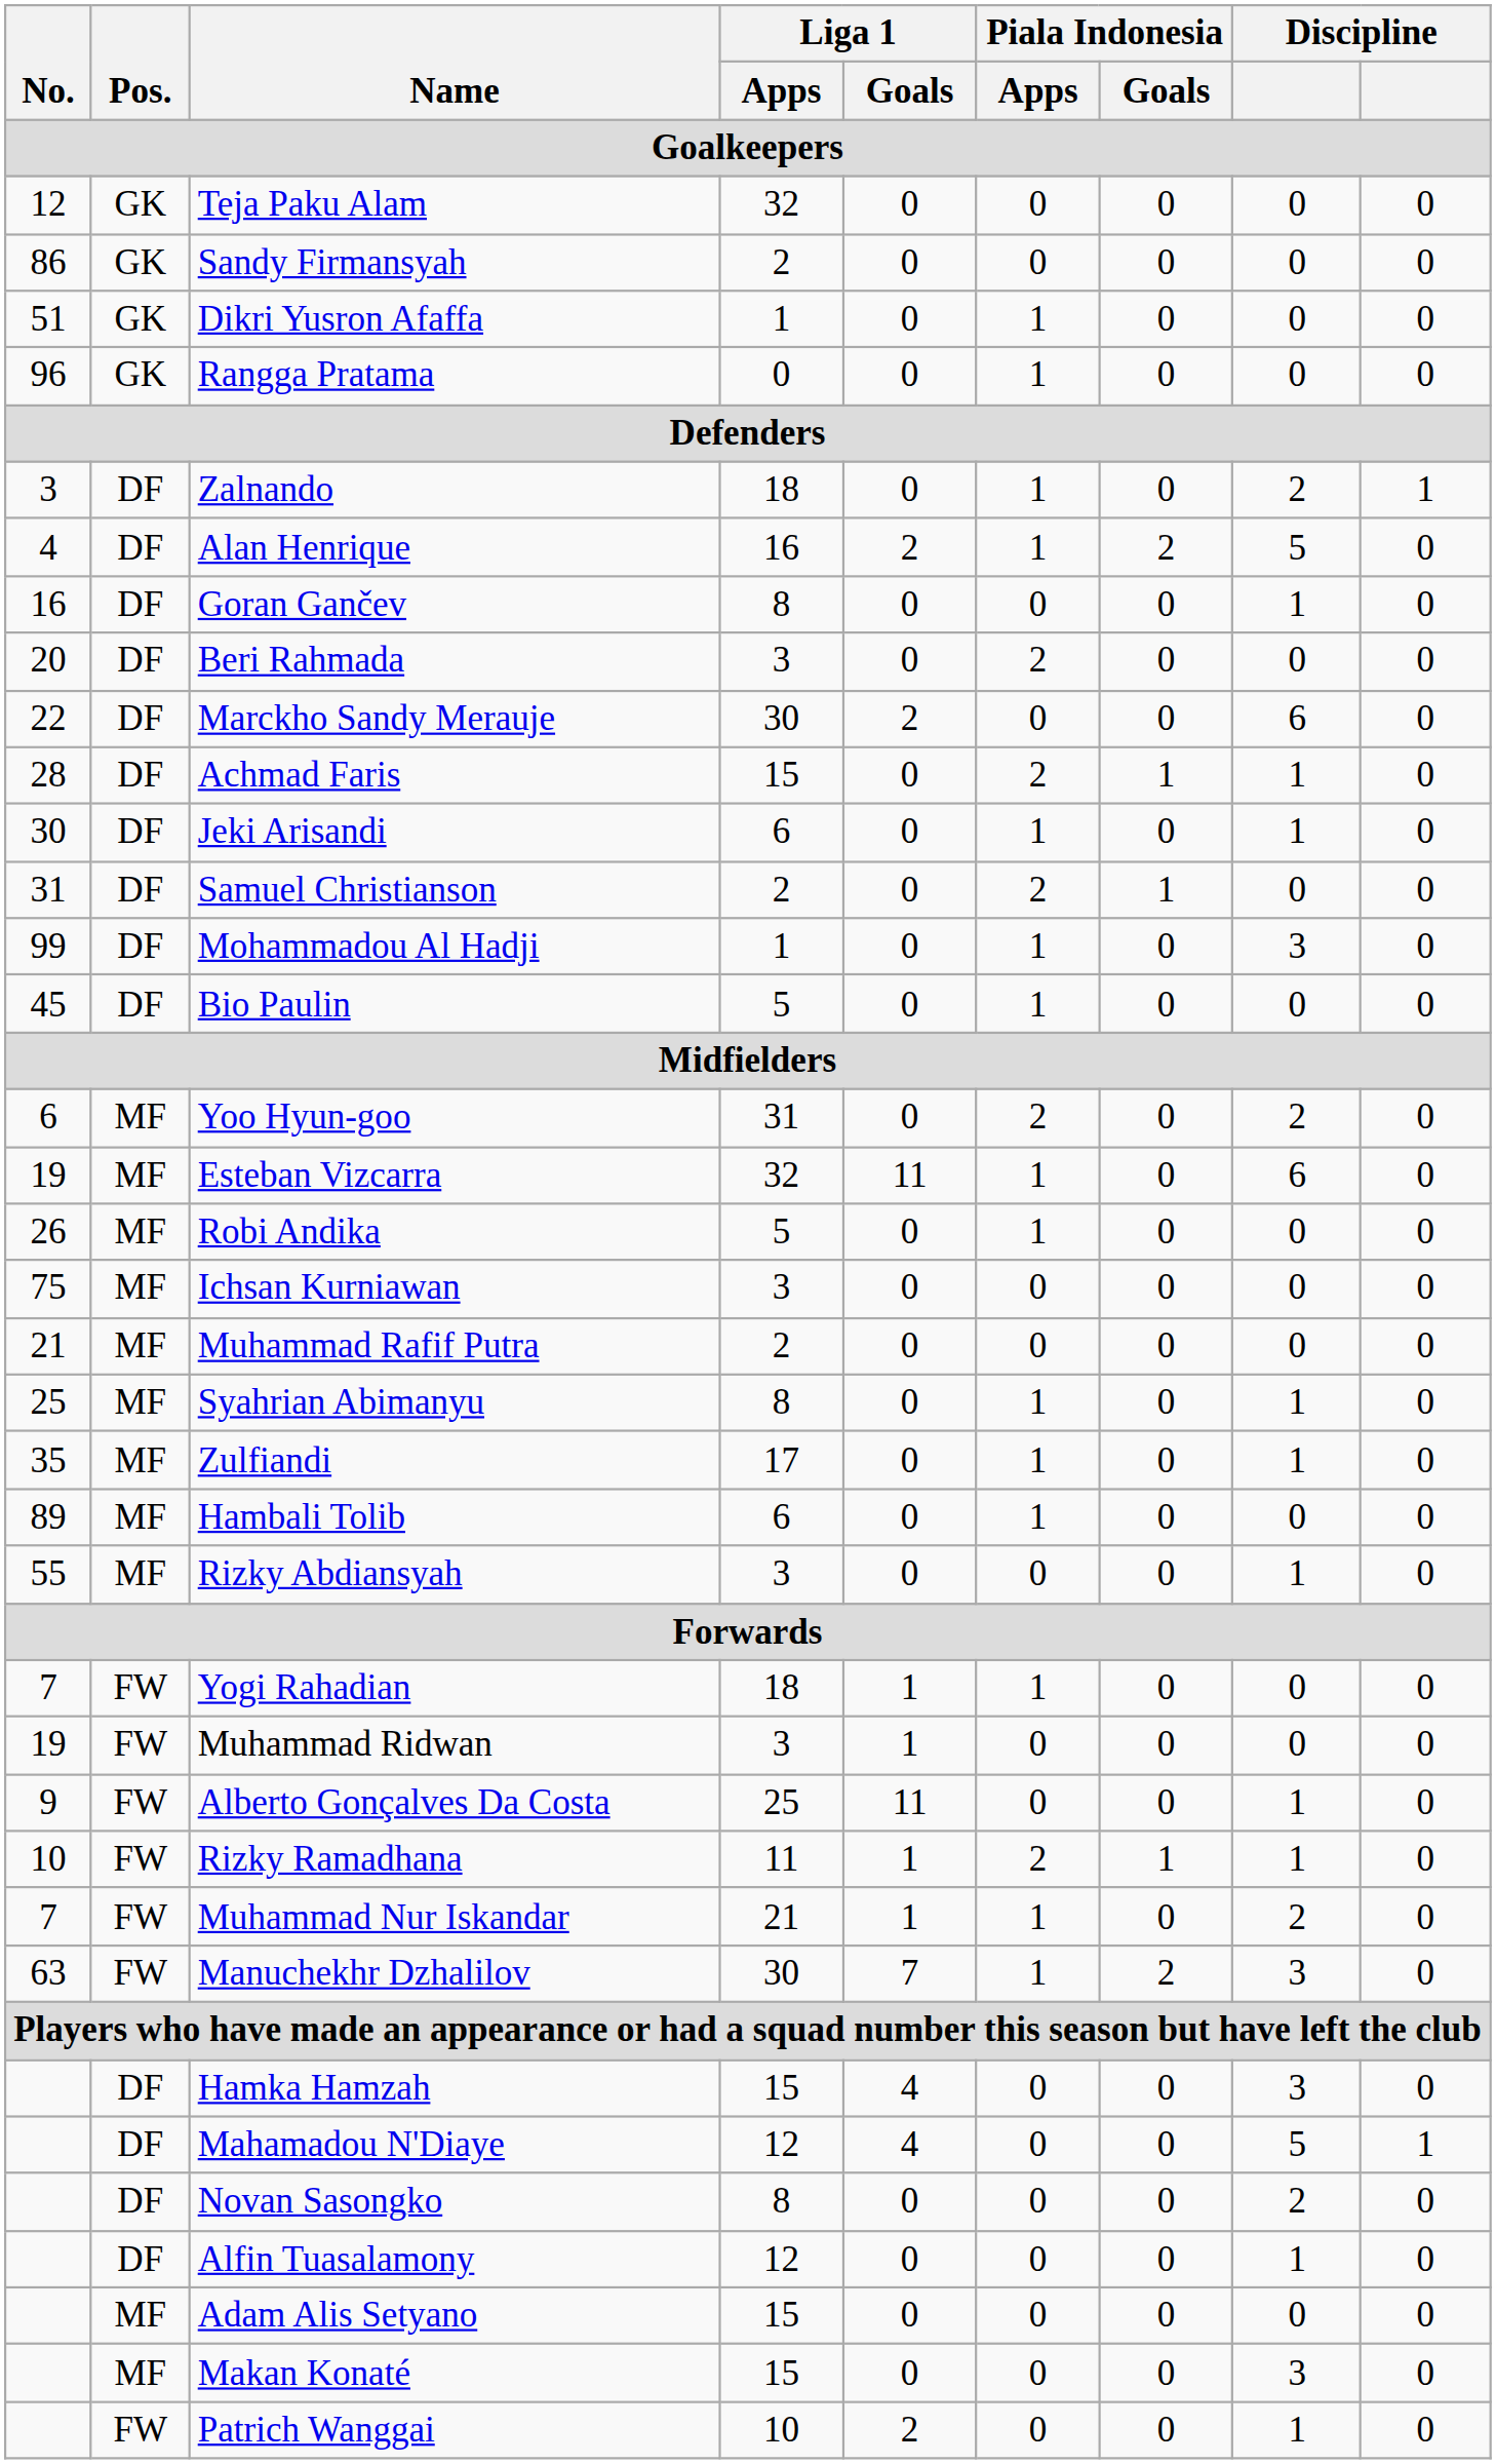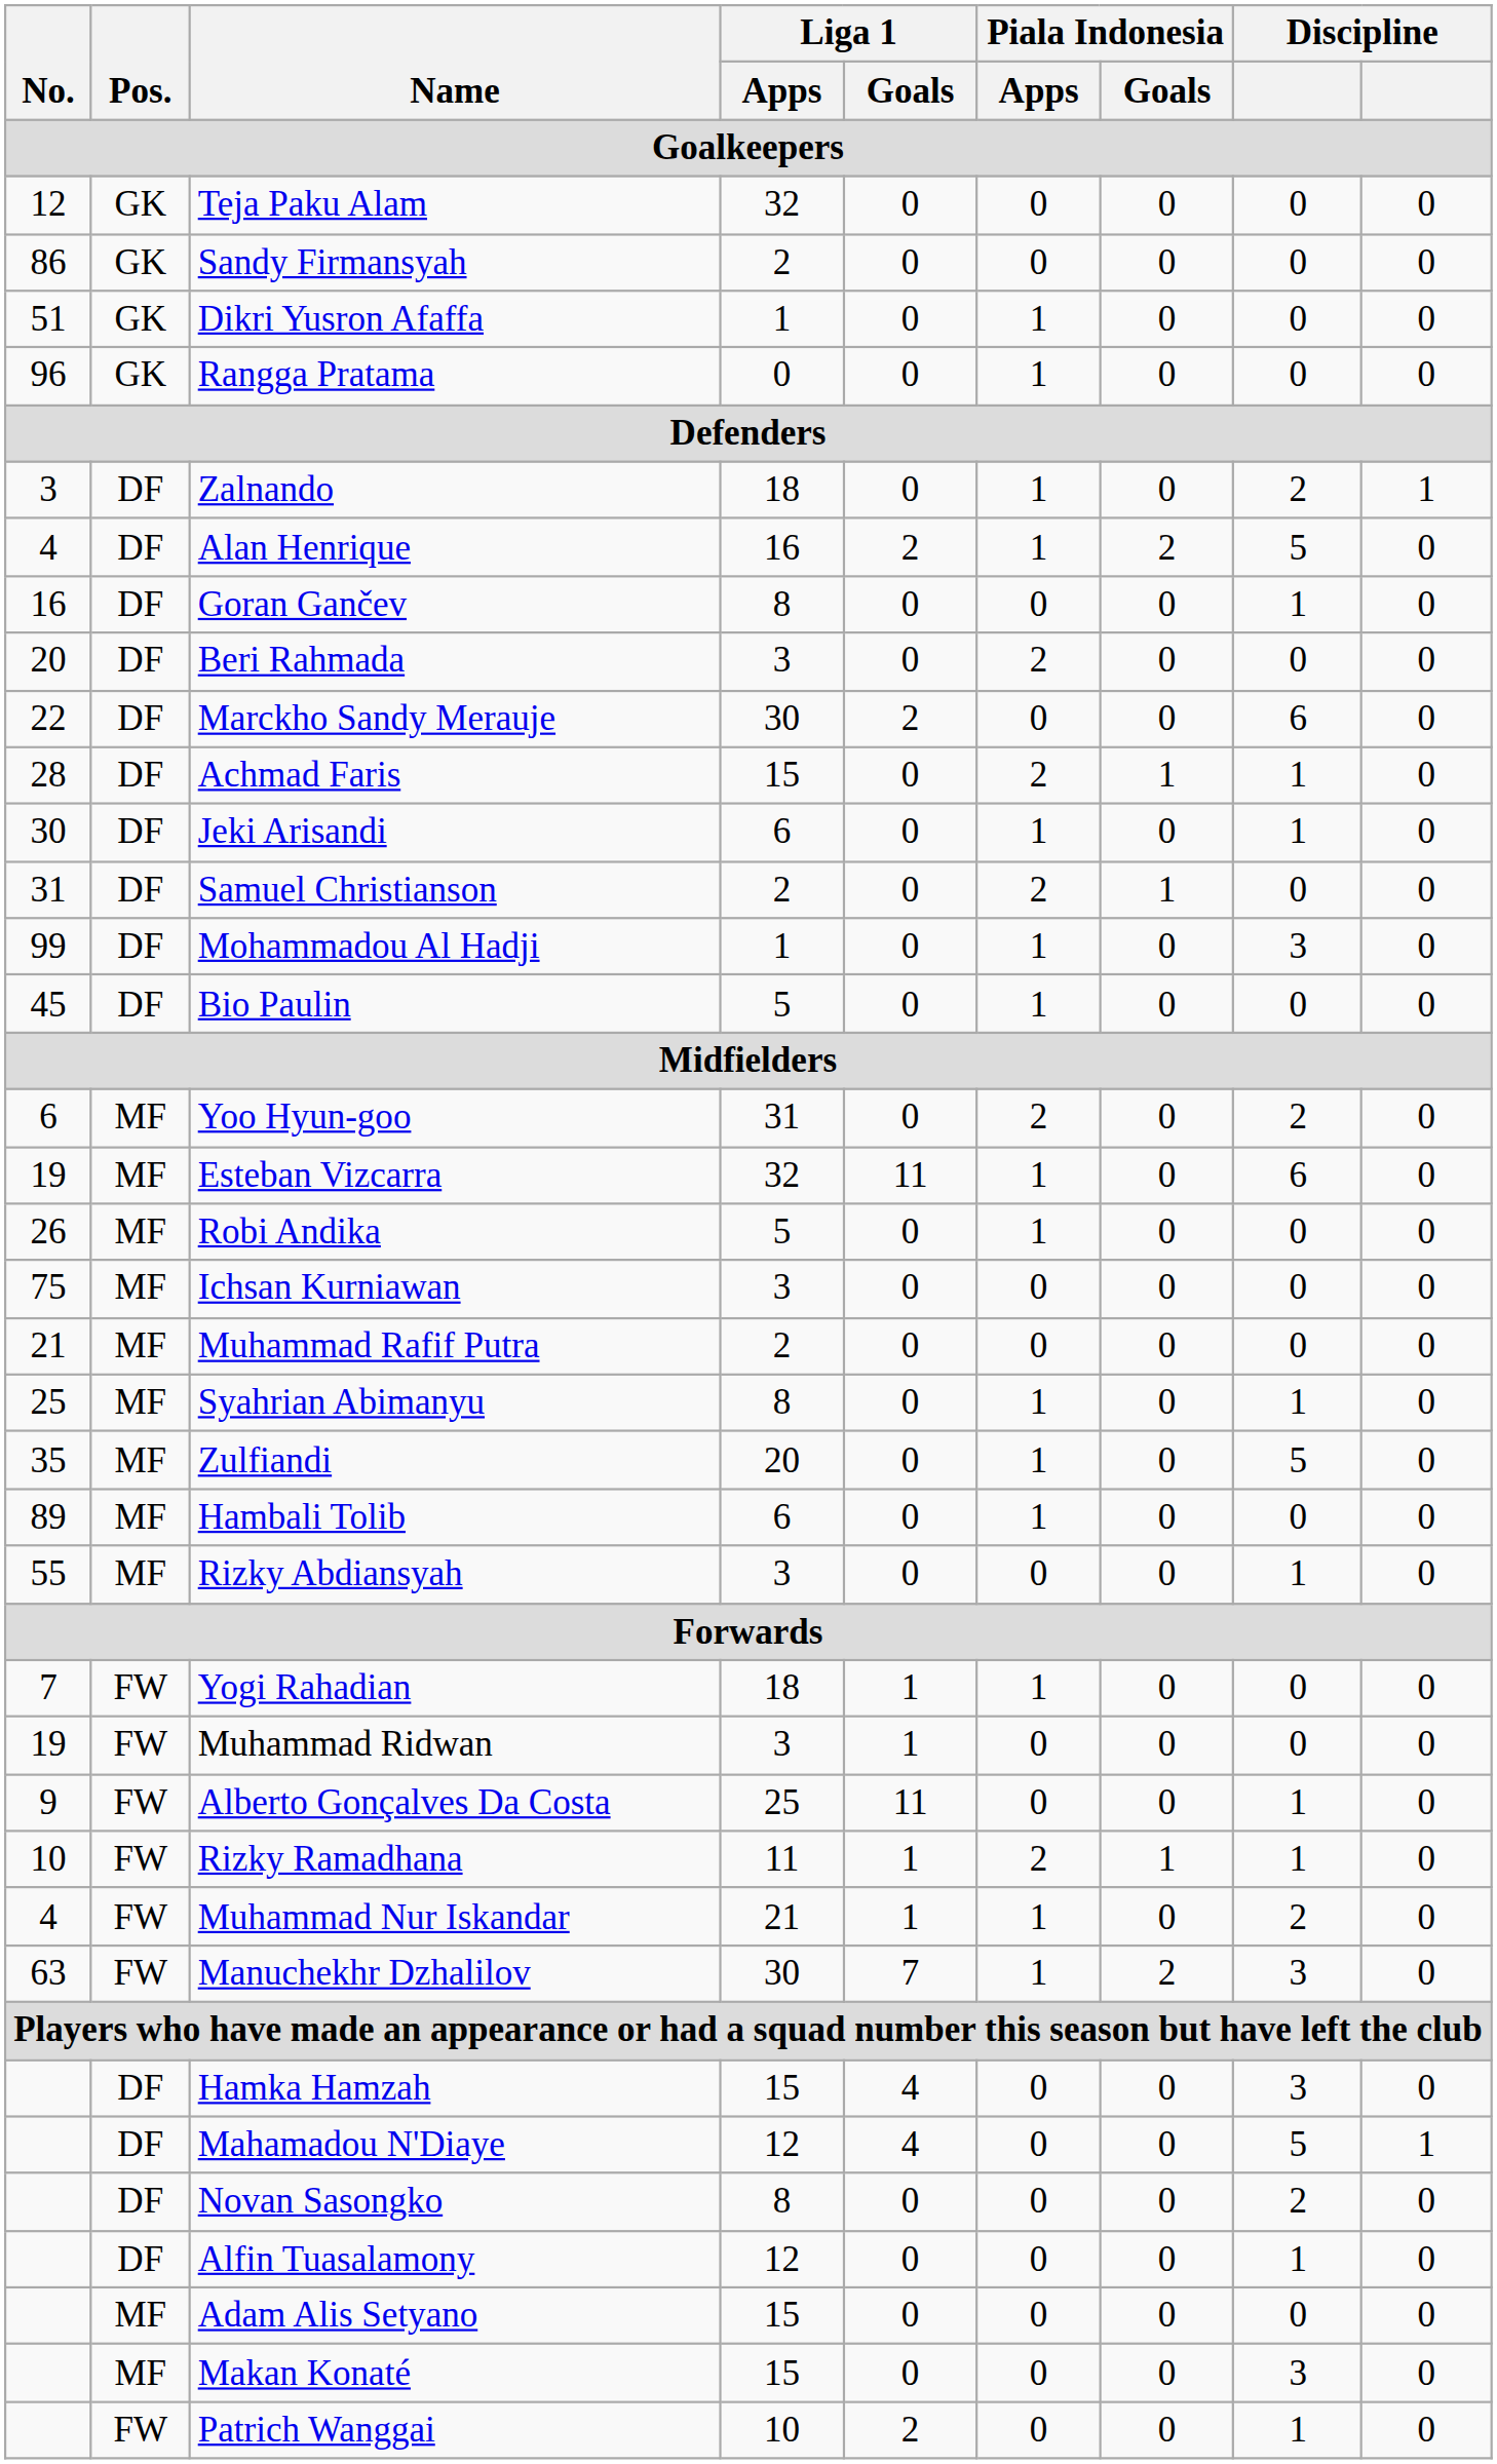Zulfiandi | Liga 1 / Apps: 17 -> 20
Zulfiandi | column 8: 1 -> 5
Muhammad Nur Iskandar | No.: 7 -> 4
